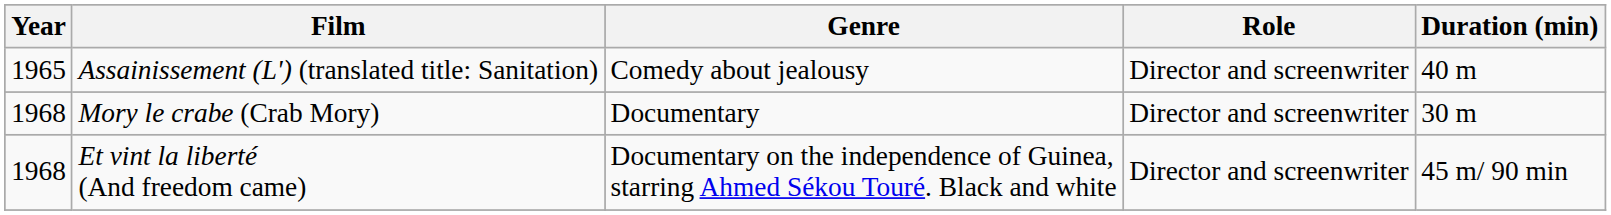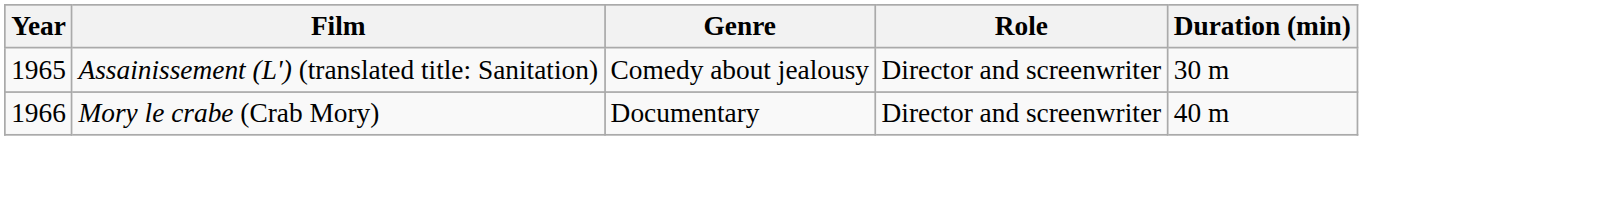Assainissement (L') (translated title: Sanitation) | Duration (min): 40 m -> 30 m
Mory le crabe (Crab Mory) | Year: 1968 -> 1966
Mory le crabe (Crab Mory) | Duration (min): 30 m -> 40 m
- row: 1968 | Et vint la liberté (And freedom came) | Documentary on the independence of Guinea, starring Ahmed Sékou Touré. Black and white | Director and screenwriter | 45 m/ 90 min
